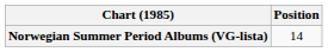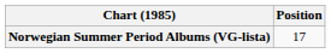Norwegian Summer Period Albums (VG-lista) | Position: 14 -> 17
